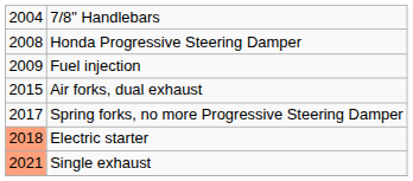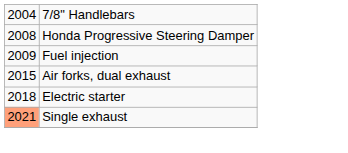- row: 2017 | Spring forks, no more Progressive Steering Damper
Electric starter | column 1: lightsalmon background -> no background
